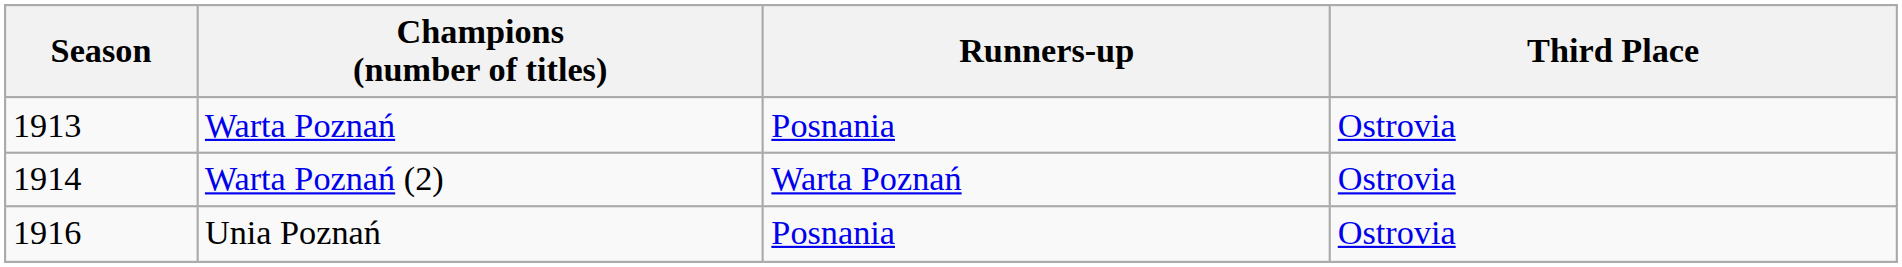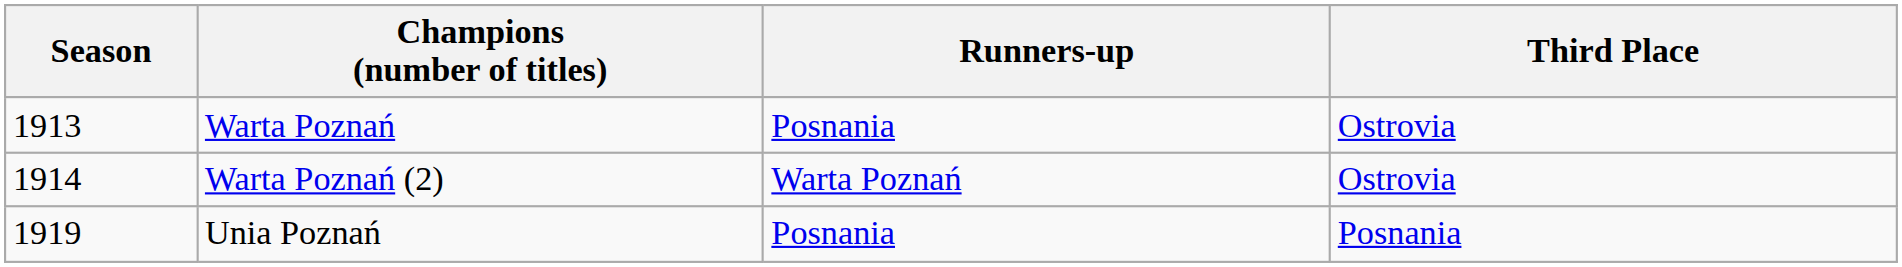Unia Poznań | Season: 1916 -> 1919
Unia Poznań | Third Place: Ostrovia -> Posnania
